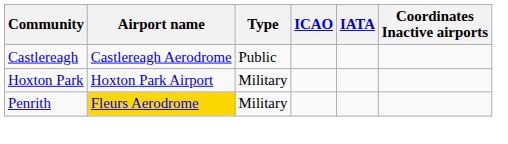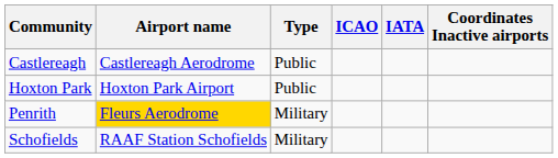Hoxton Park | Type: Military -> Public
+ row: Schofields | RAAF Station Schofields | Military
